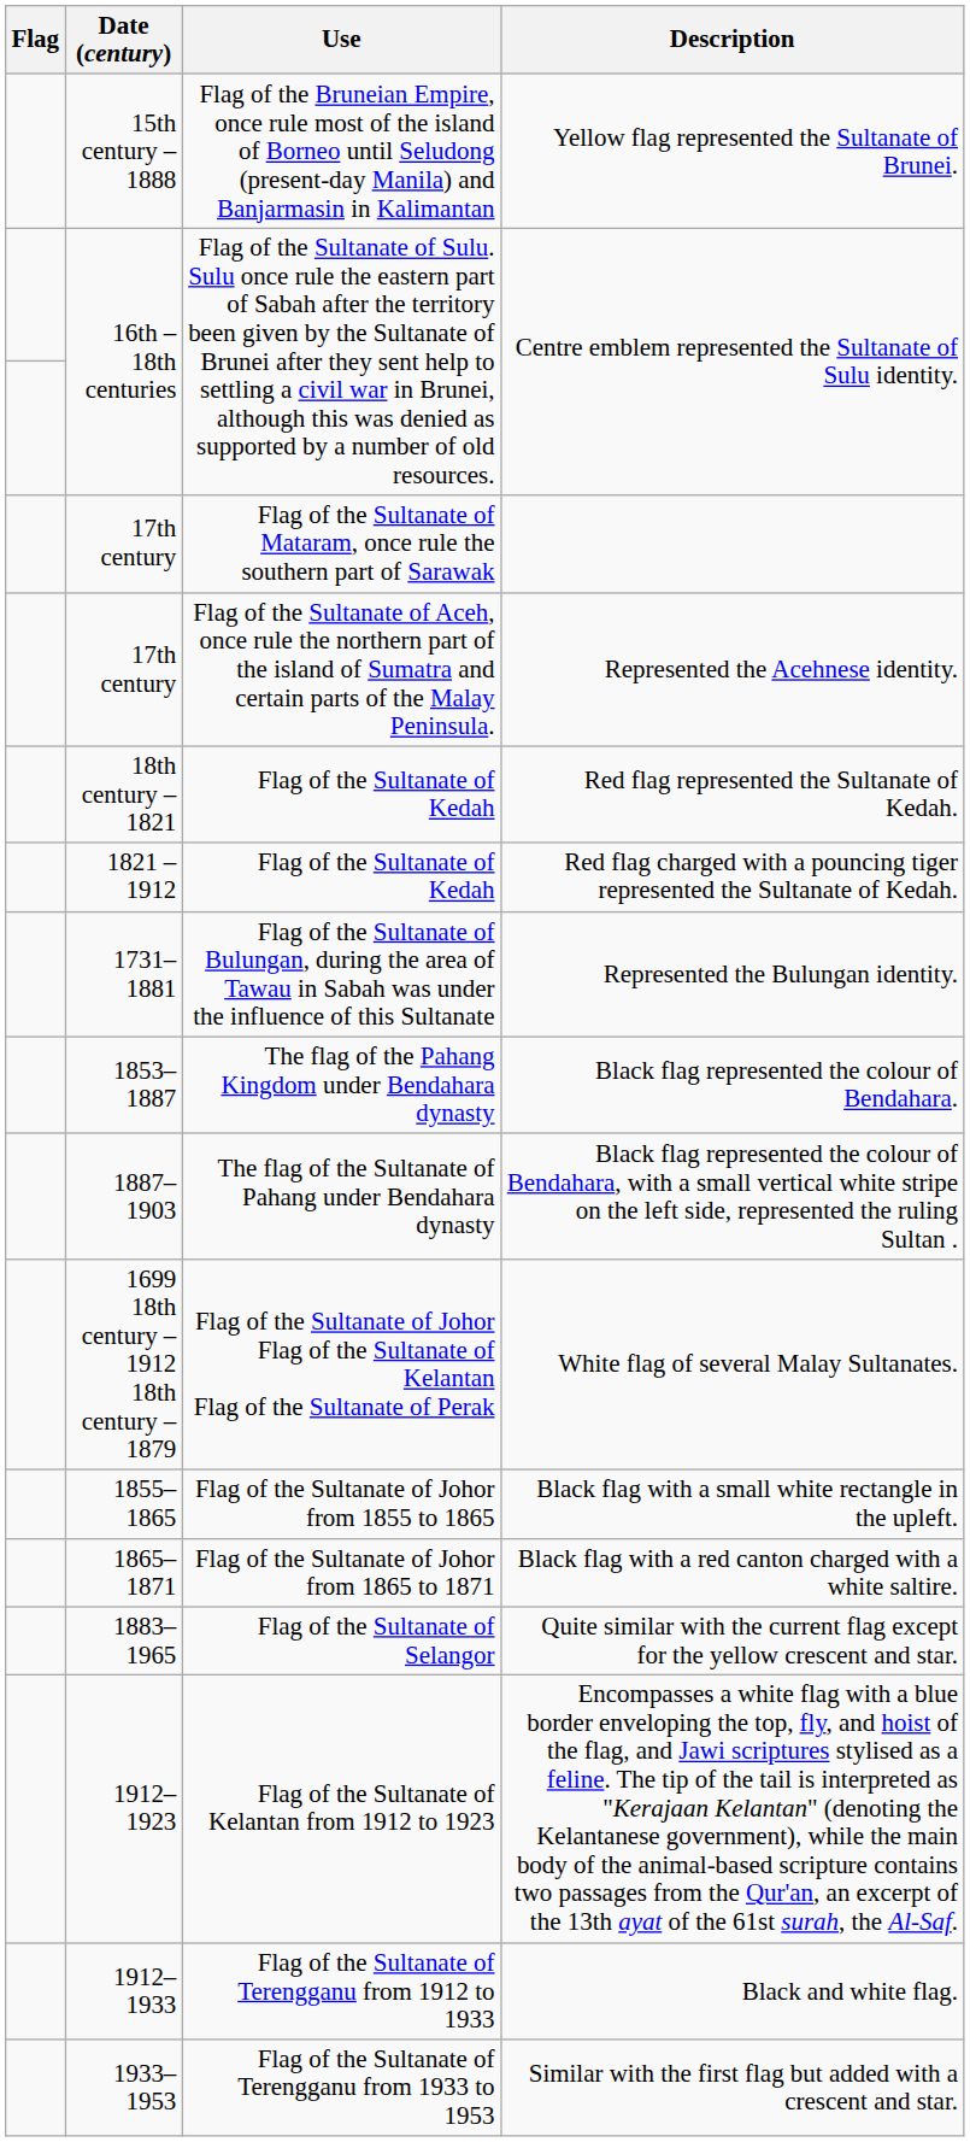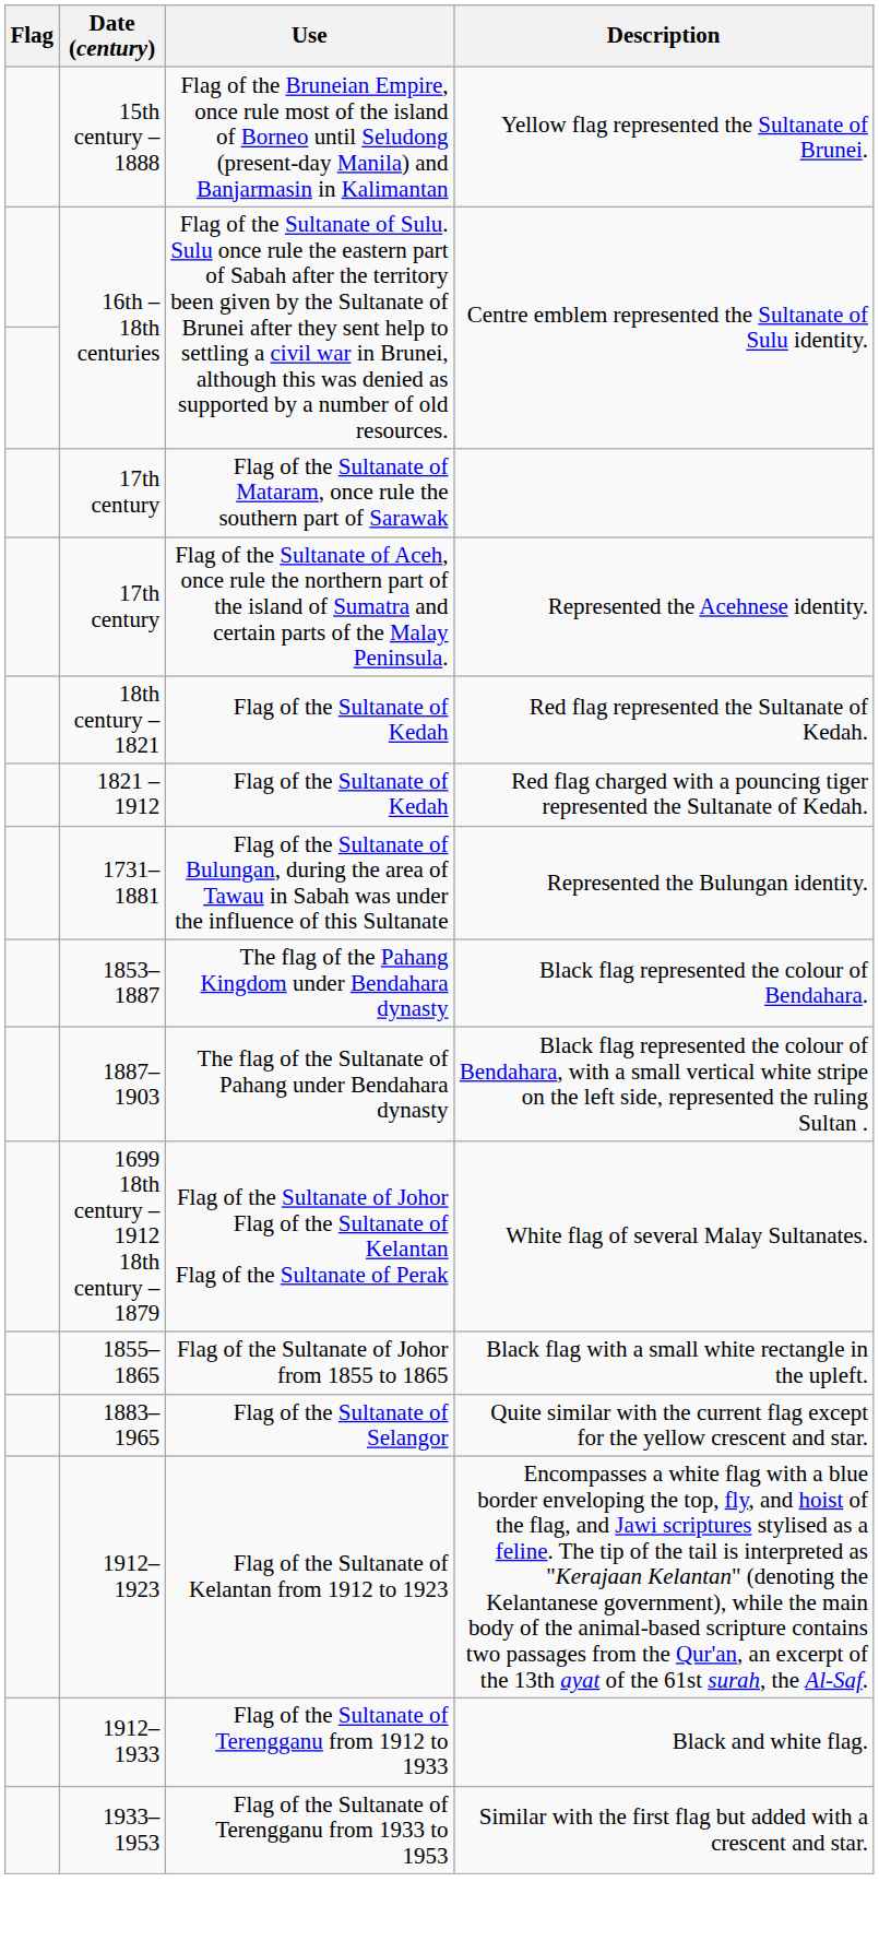- row: 1865–1871 | Flag of the Sultanate of Johor from 1865 to 1871 | Black flag with a red canton charged with a white saltire.
